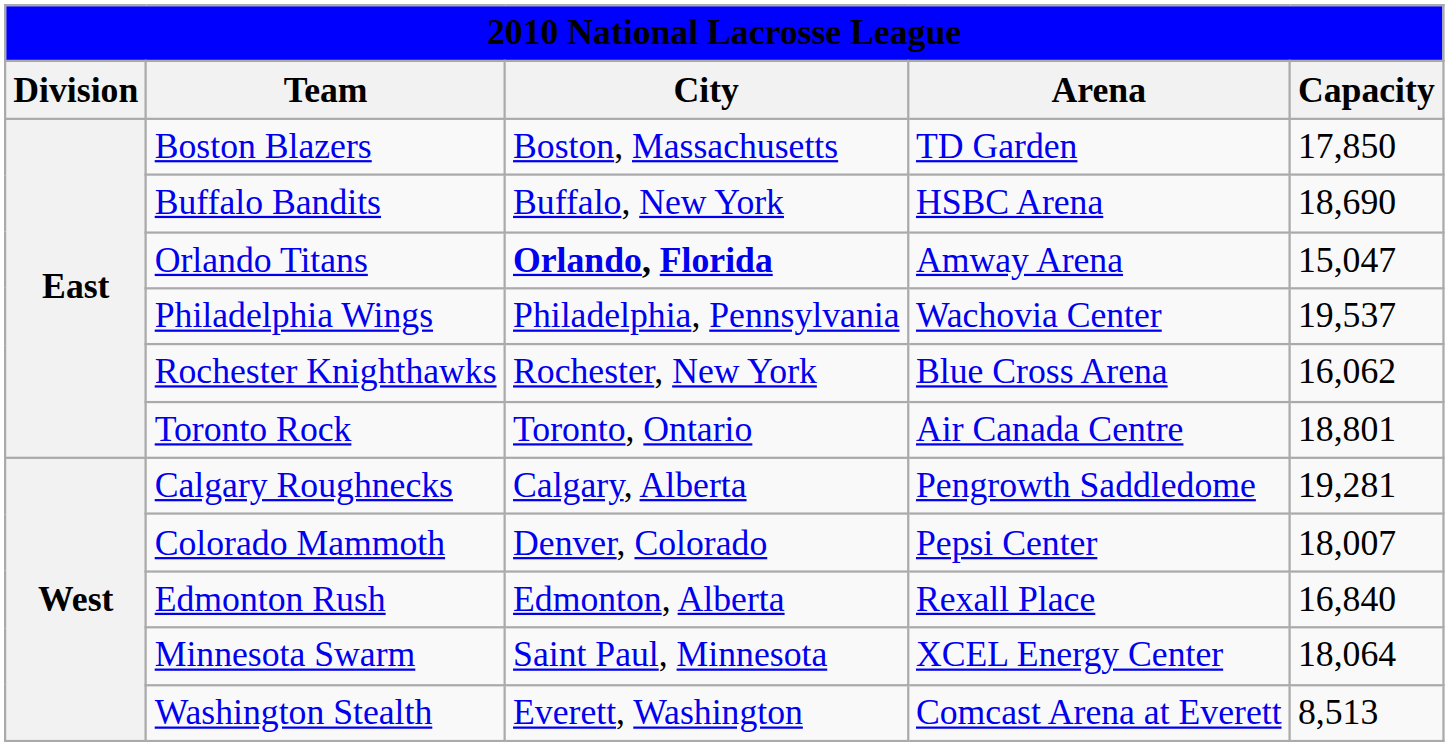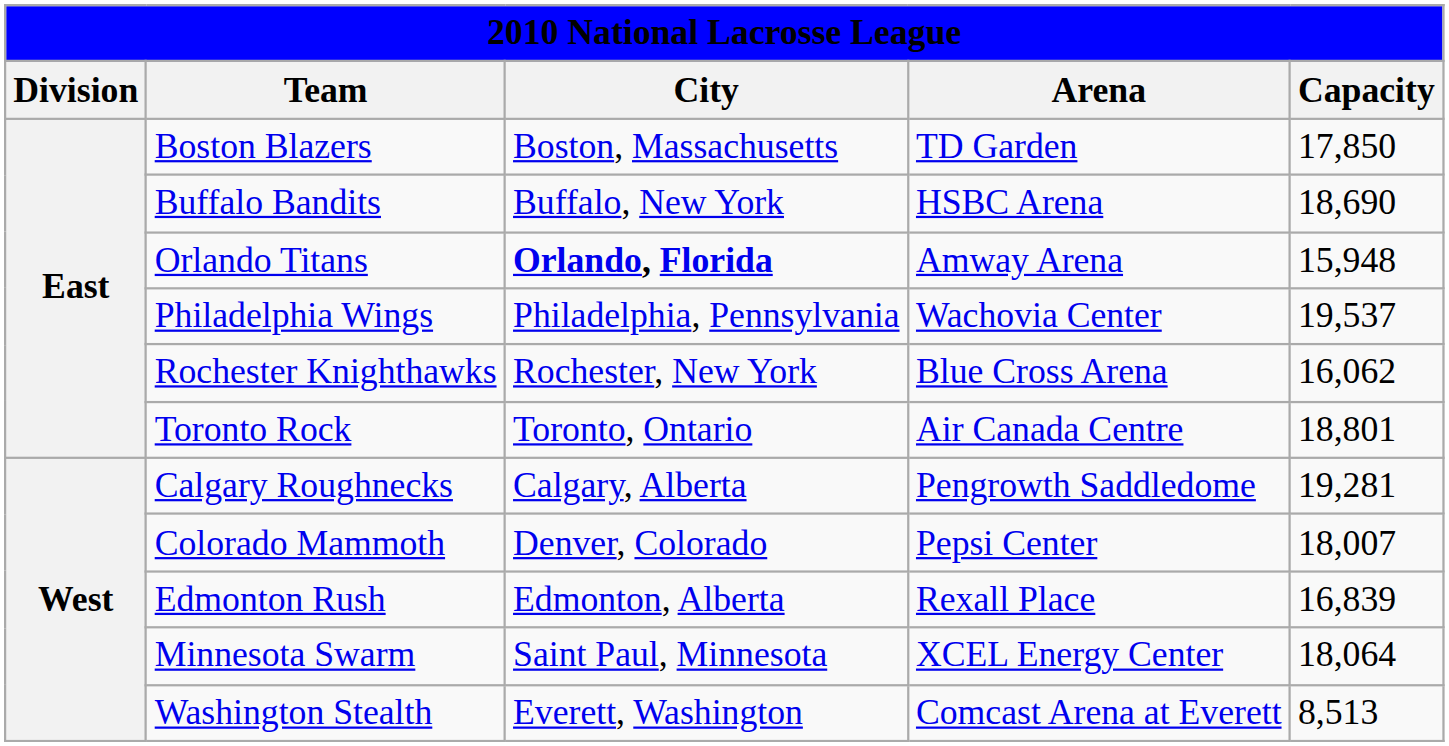Orlando Titans | Capacity: 15,047 -> 15,948
Edmonton Rush | Capacity: 16,840 -> 16,839
